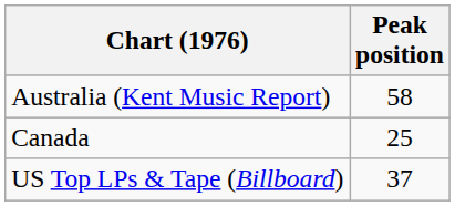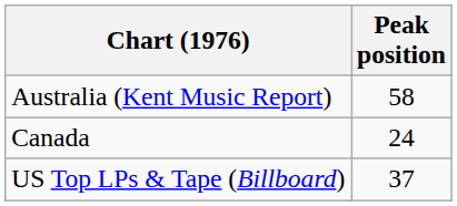Canada | Peak position: 25 -> 24
